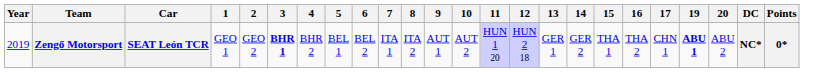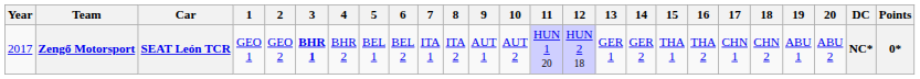+ column: 18 | CHN 2
Zengő Motorsport | Year: 2019 -> 2017
Zengő Motorsport | 19: bold -> normal
